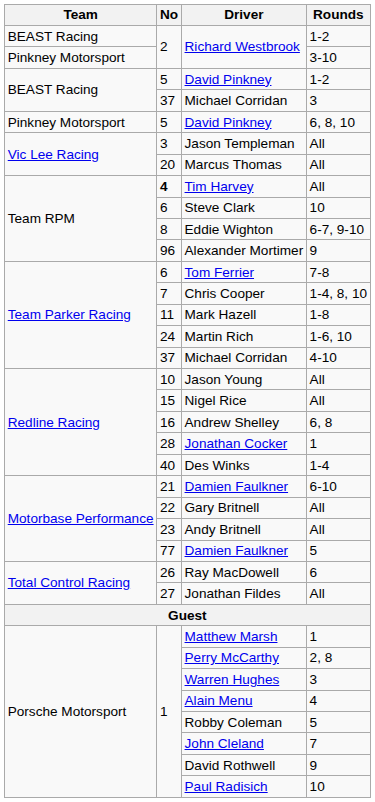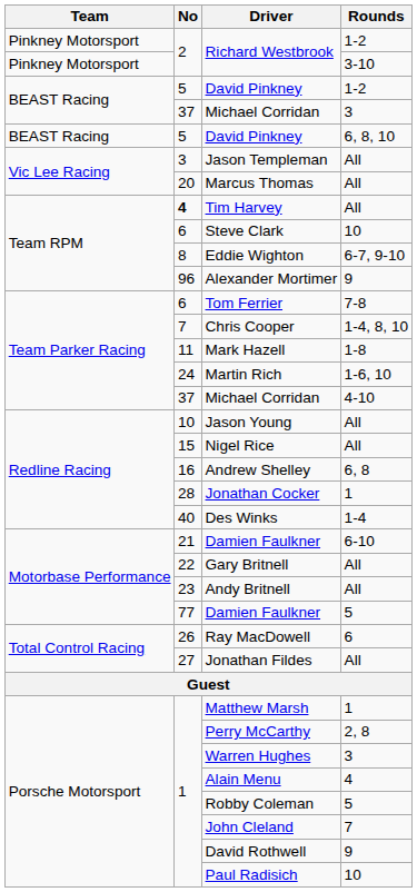Richard Westbrook / 1-2 | Team: BEAST Racing -> Pinkney Motorsport
David Pinkney / 6, 8, 10 | Team: Pinkney Motorsport -> BEAST Racing
